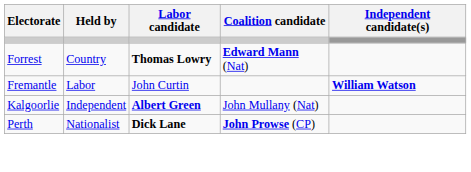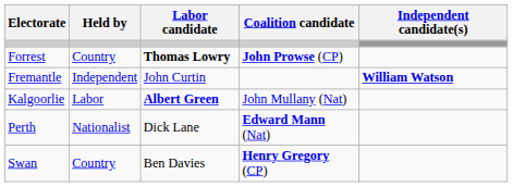Forrest | Coalition candidate: Edward Mann (Nat) -> John Prowse (CP)
Fremantle | Held by: Labor -> Independent
Kalgoorlie | Held by: Independent -> Labor
Perth | Labor candidate: bold -> normal
Perth | Coalition candidate: John Prowse (CP) -> Edward Mann (Nat)
+ row: Swan | Country | Ben Davies | Henry Gregory (CP)
